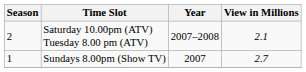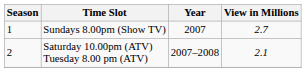rows swapped: Sundays 8.00pm (Show TV) <-> Saturday 10.00pm (ATV) Tuesday 8.00 pm (ATV)
